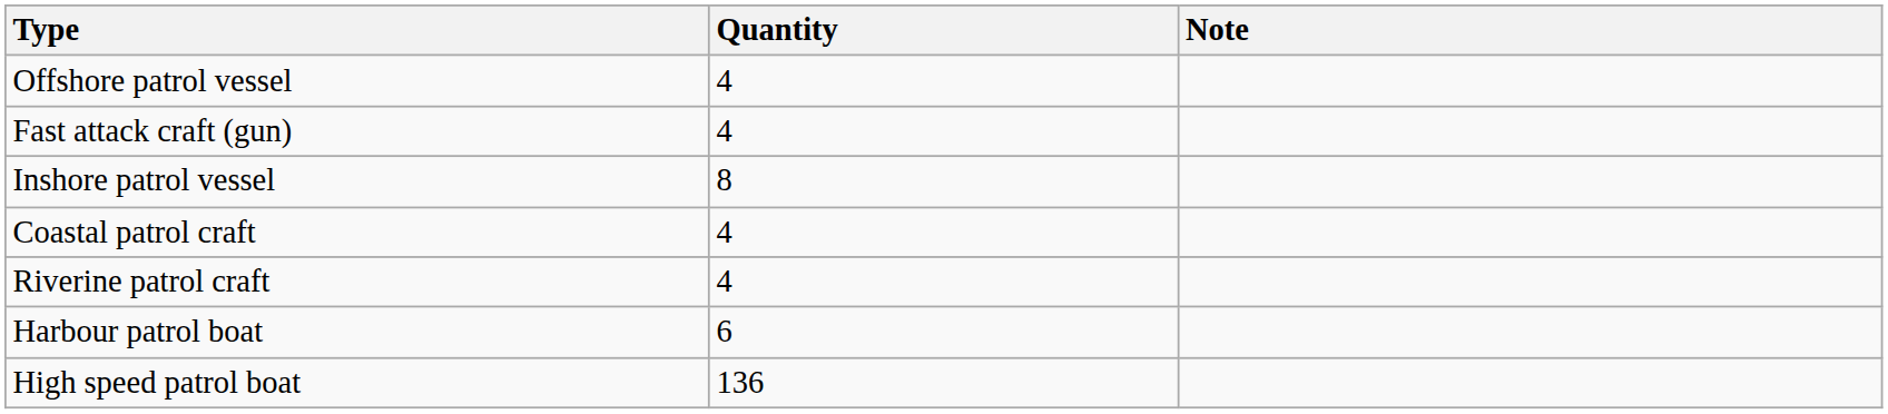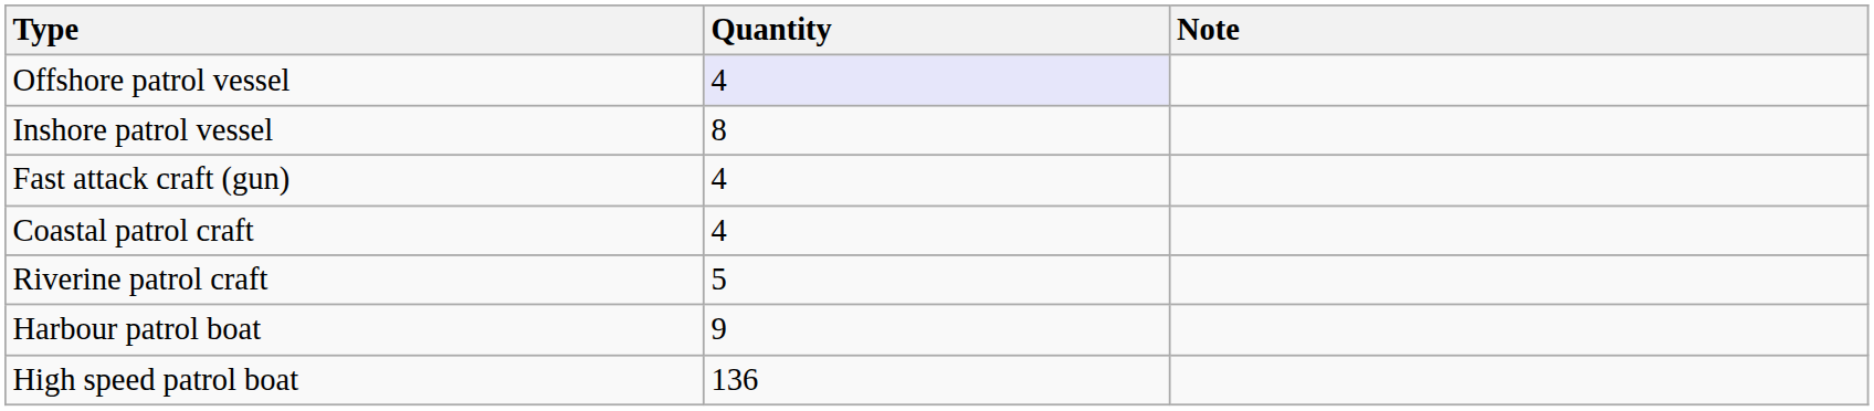Offshore patrol vessel | Quantity: no background -> lavender background
rows swapped: Inshore patrol vessel <-> Fast attack craft (gun)
Riverine patrol craft | Quantity: 4 -> 5
Harbour patrol boat | Quantity: 6 -> 9
